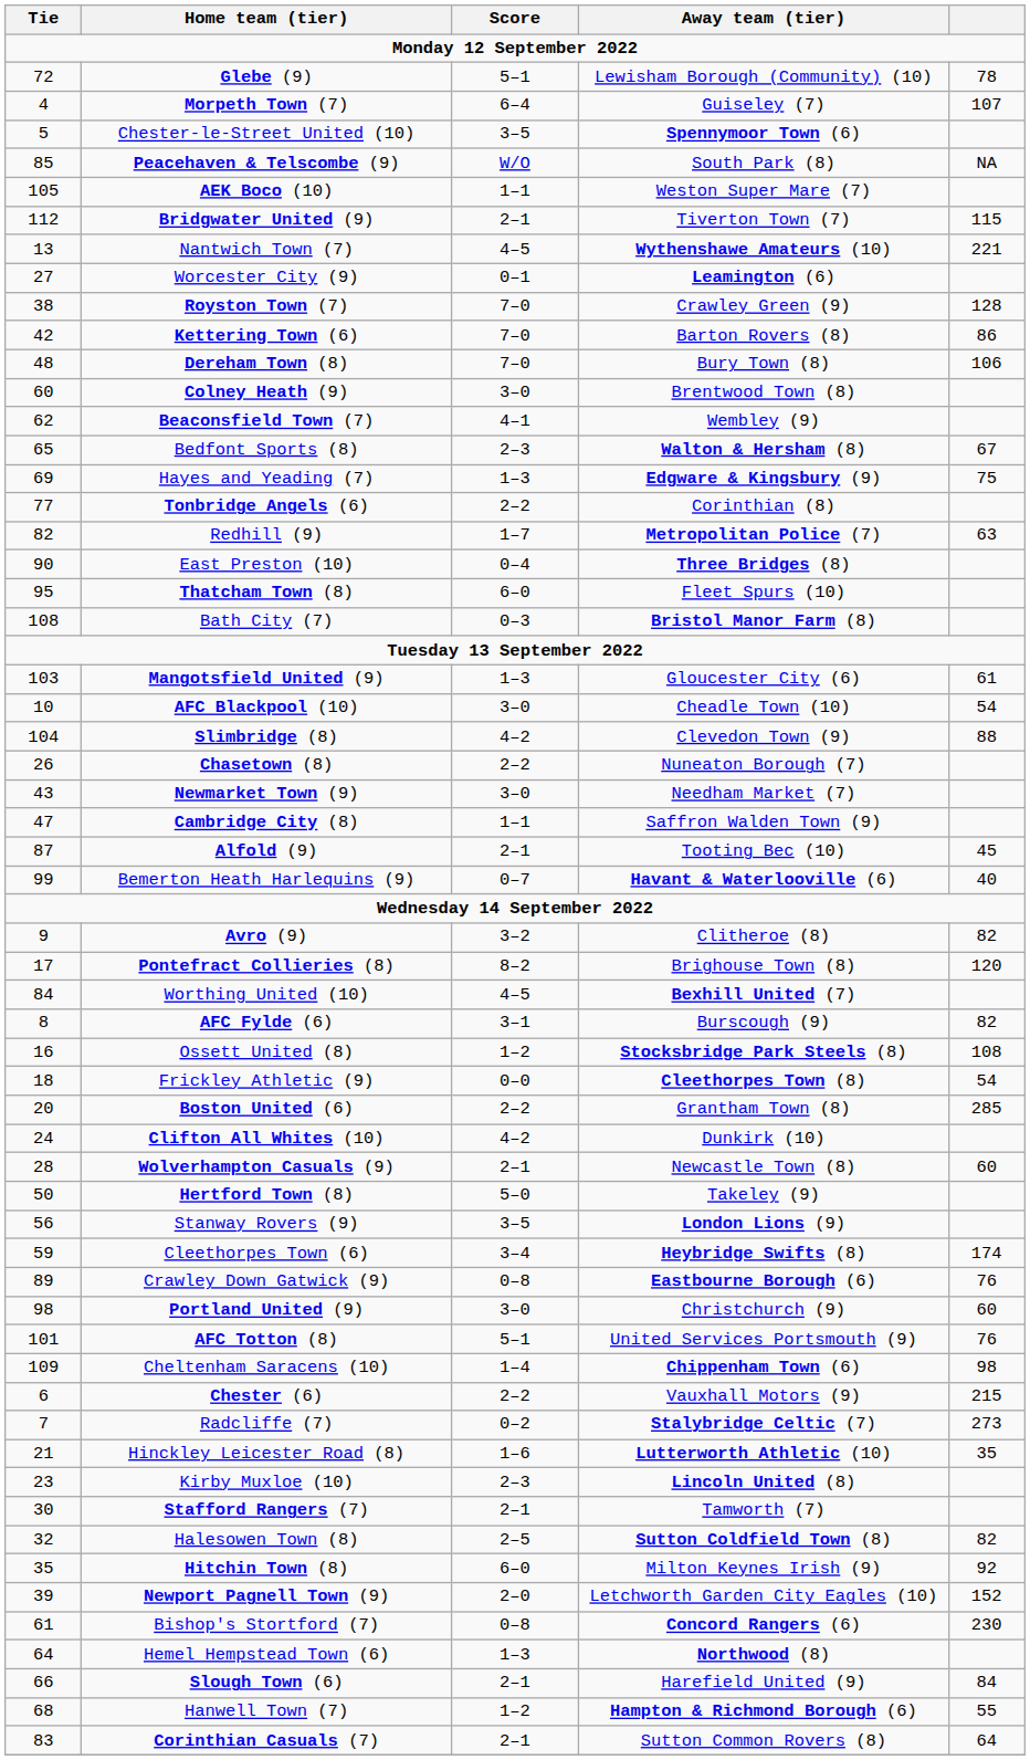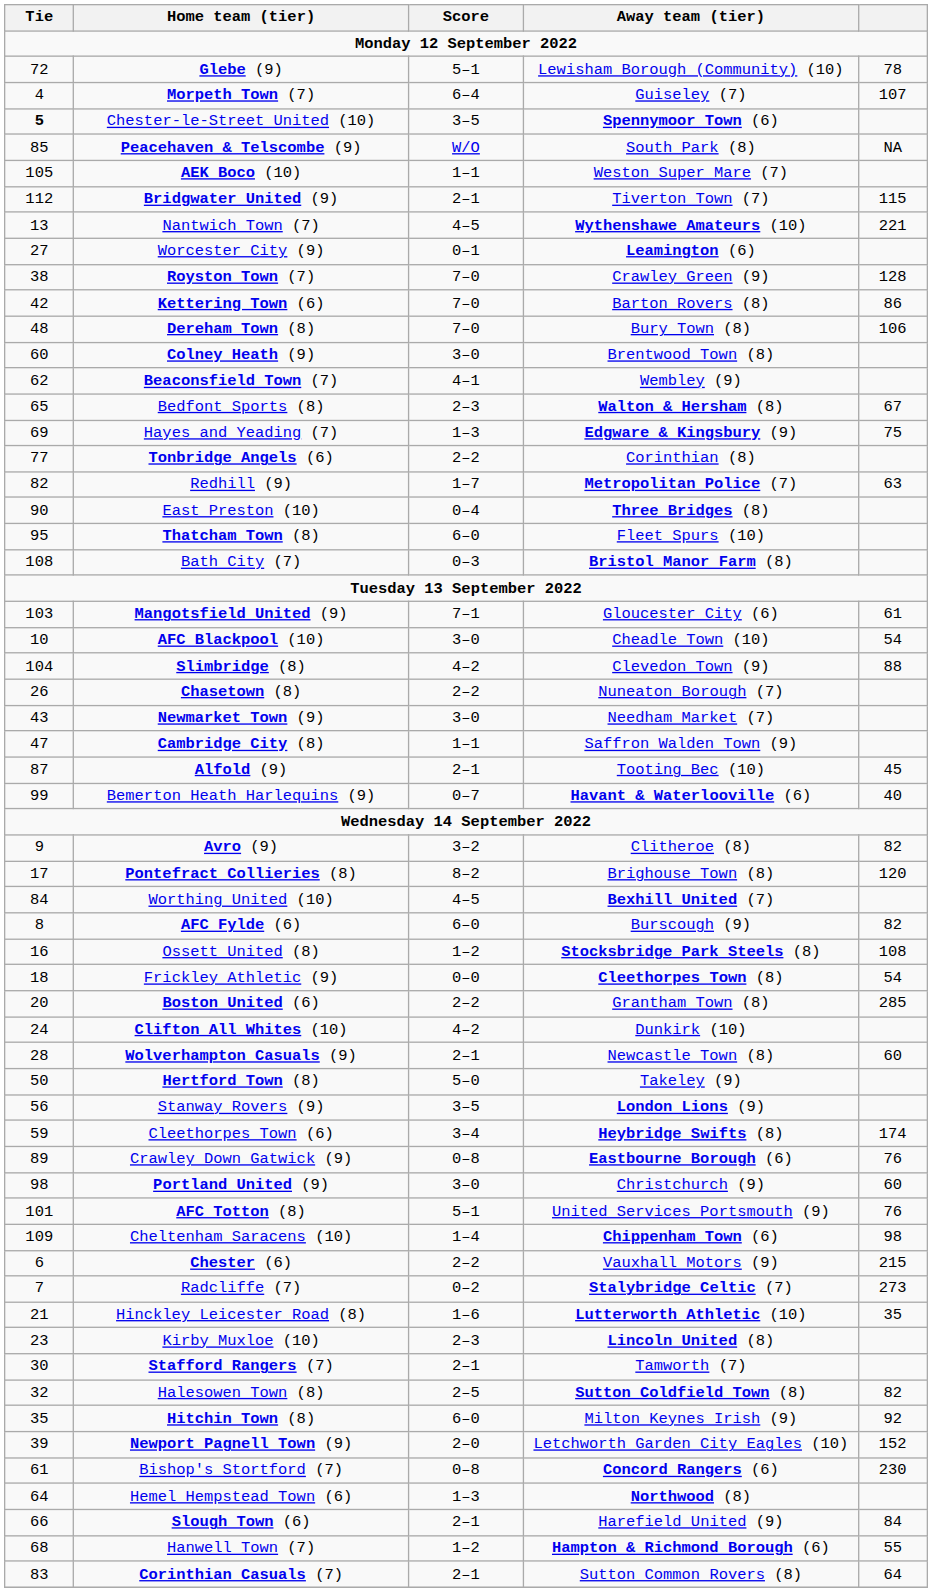Chester-le-Street United (10) | Tie: normal -> bold
Mangotsfield United (9) | Score: 1–3 -> 7–1
AFC Fylde (6) | Score: 3–1 -> 6–0
